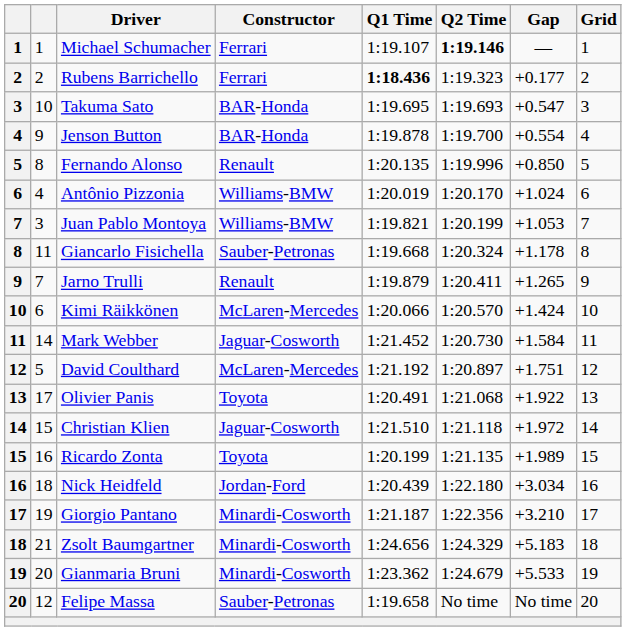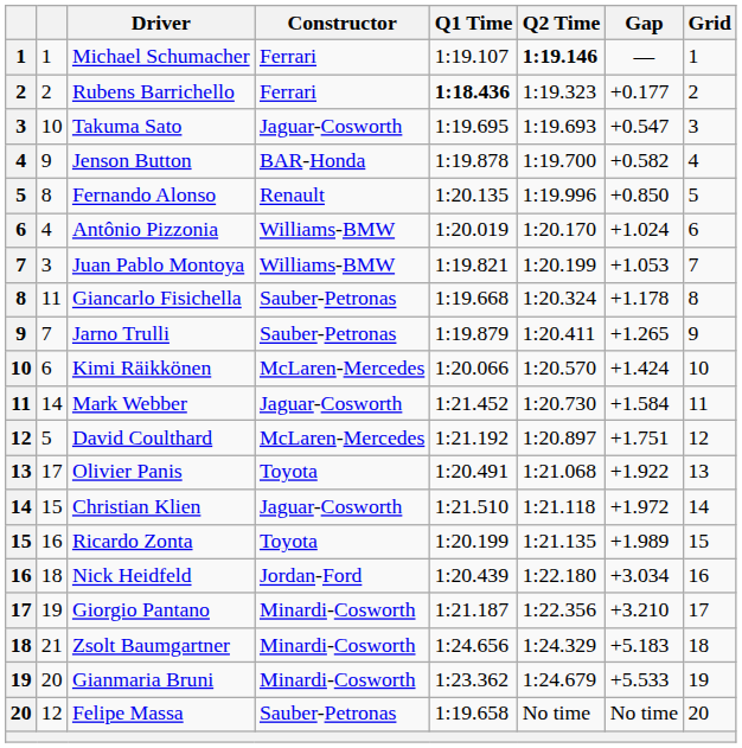Takuma Sato | Constructor: BAR-Honda -> Jaguar-Cosworth
Jenson Button | Gap: +0.554 -> +0.582
Jarno Trulli | Constructor: Renault -> Sauber-Petronas
